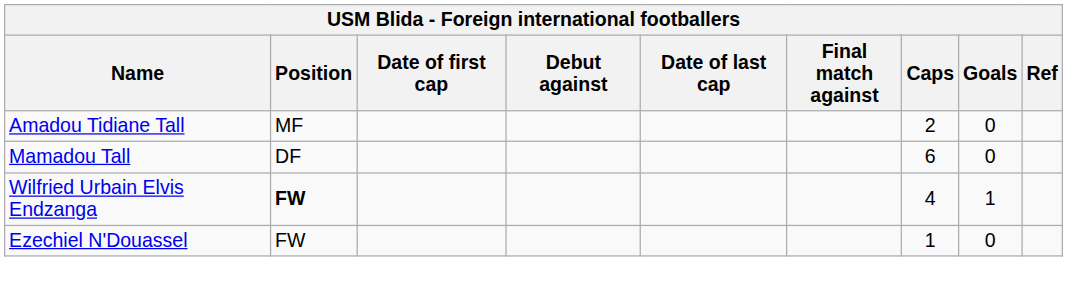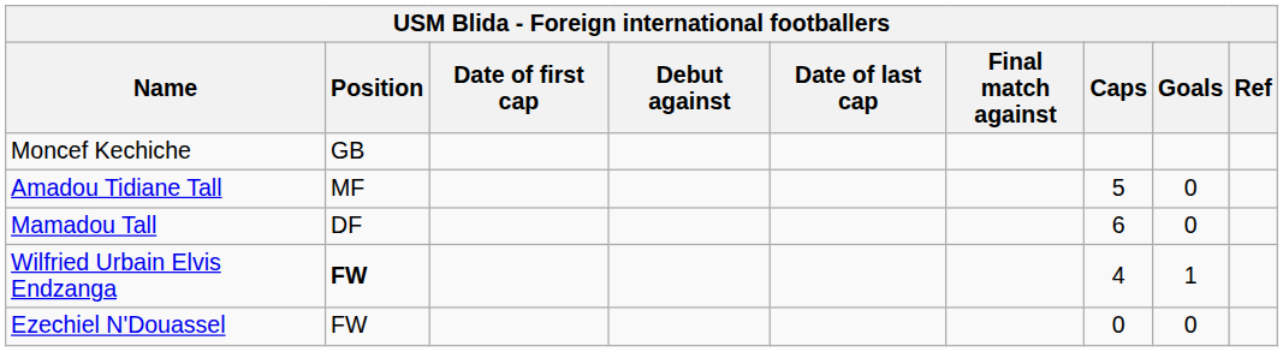+ row: Moncef Kechiche | GB
Amadou Tidiane Tall | Caps: 2 -> 5
Ezechiel N'Douassel | Caps: 1 -> 0
